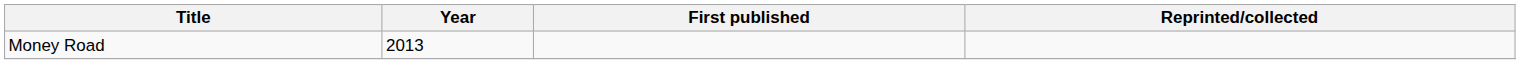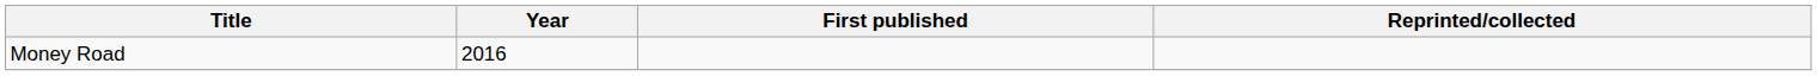Money Road | Year: 2013 -> 2016
